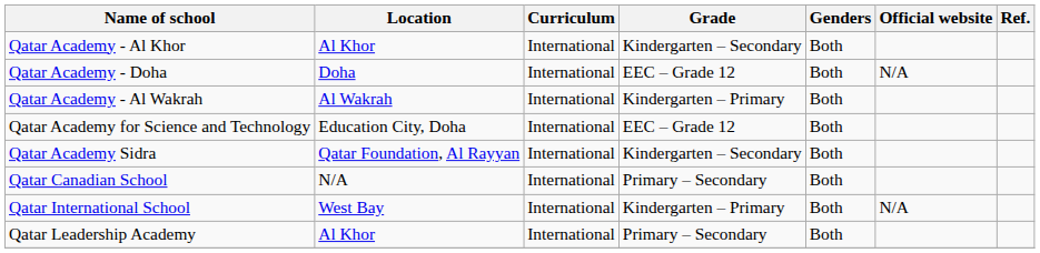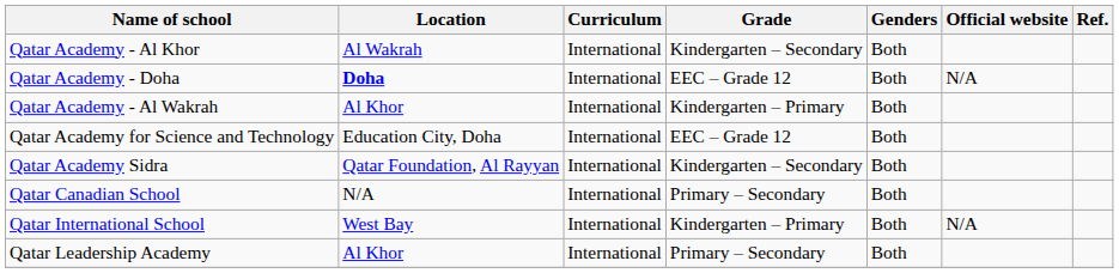Qatar Academy - Al Khor | Location: Al Khor -> Al Wakrah
Qatar Academy - Doha | Location: normal -> bold
Qatar Academy - Al Wakrah | Location: Al Wakrah -> Al Khor
